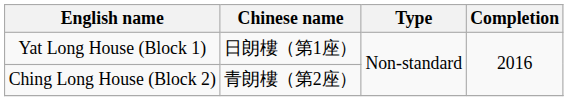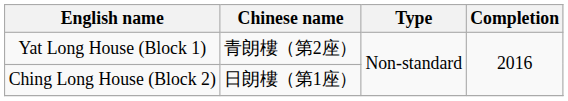Yat Long House (Block 1) | Chinese name: 日朗樓（第1座） -> 青朗樓（第2座）
Ching Long House (Block 2) | Chinese name: 青朗樓（第2座） -> 日朗樓（第1座）
